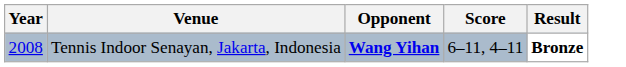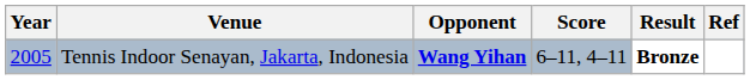+ column: Ref
Tennis Indoor Senayan, Jakarta, Indonesia | Year: 2008 -> 2005
